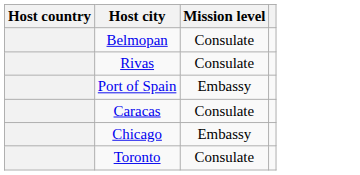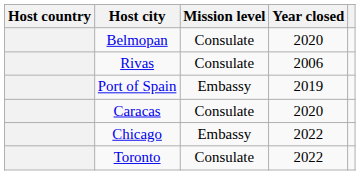+ column: Year closed | 2020 | 2006 | 2019 | 2020 | 2022 | 2022
